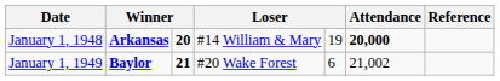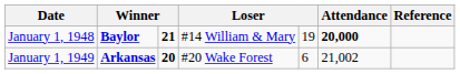January 1, 1948 | column 2: Arkansas -> Baylor
January 1, 1948 | column 3: 20 -> 21
January 1, 1949 | column 2: Baylor -> Arkansas
January 1, 1949 | column 3: 21 -> 20
